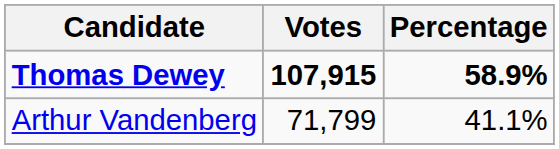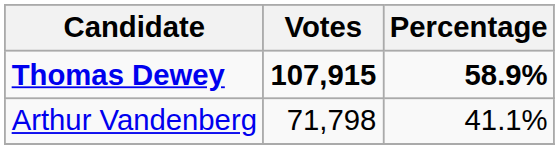Arthur Vandenberg | Votes: 71,799 -> 71,798
